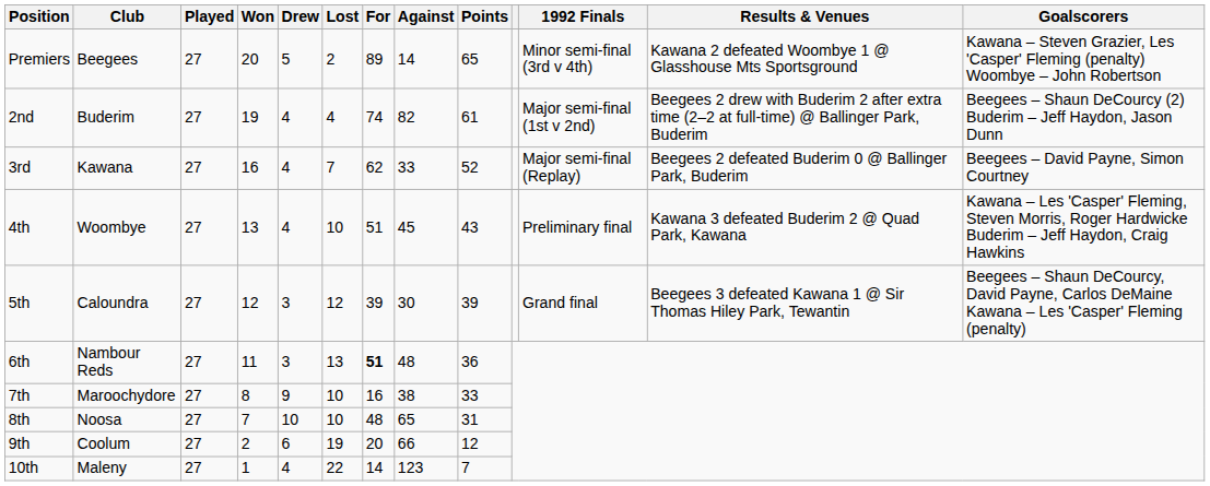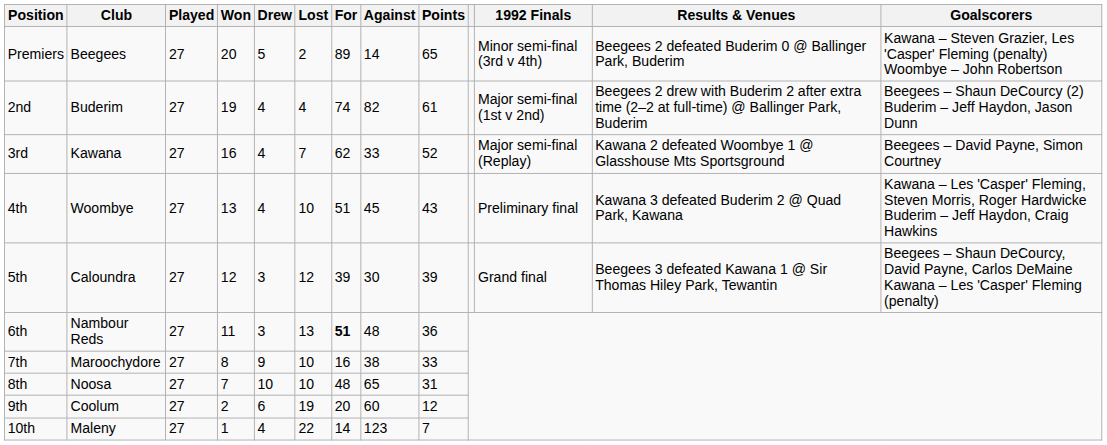Premiers | Results & Venues: Kawana 2 defeated Woombye 1 @ Glasshouse Mts Sportsground -> Beegees 2 defeated Buderim 0 @ Ballinger Park, Buderim
3rd | Results & Venues: Beegees 2 defeated Buderim 0 @ Ballinger Park, Buderim -> Kawana 2 defeated Woombye 1 @ Glasshouse Mts Sportsground
9th | Against: 66 -> 60
